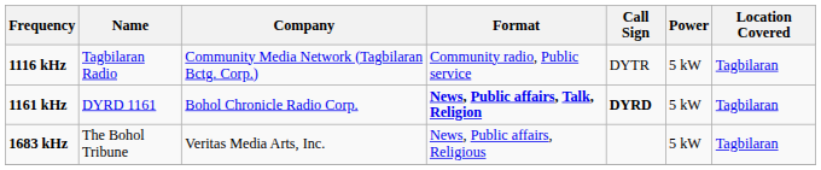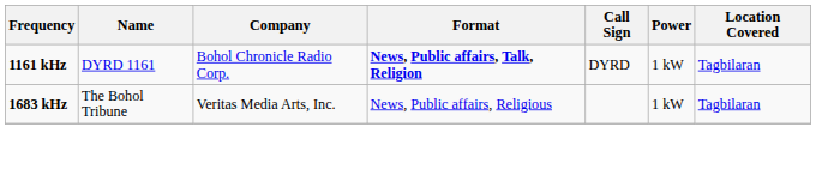- row: 1116 kHz | Tagbilaran Radio | Community Media Network (Tagbilaran Bctg. Corp.) | Community radio, Public service | DYTR | 5 kW | Tagbilaran
1161 kHz | Call Sign: bold -> normal
1161 kHz | Power: 5 kW -> 1 kW
1683 kHz | Power: 5 kW -> 1 kW
